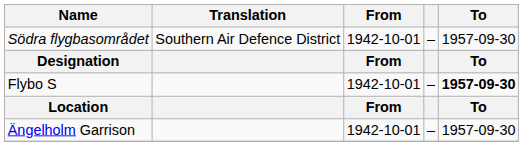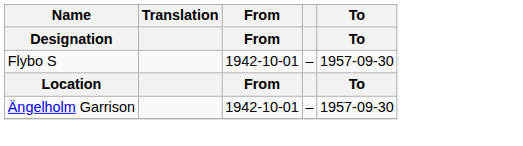- row: Södra flygbasområdet | Southern Air Defence District | 1942-10-01 | – | 1957-09-30
Flybo S | To: bold -> normal
